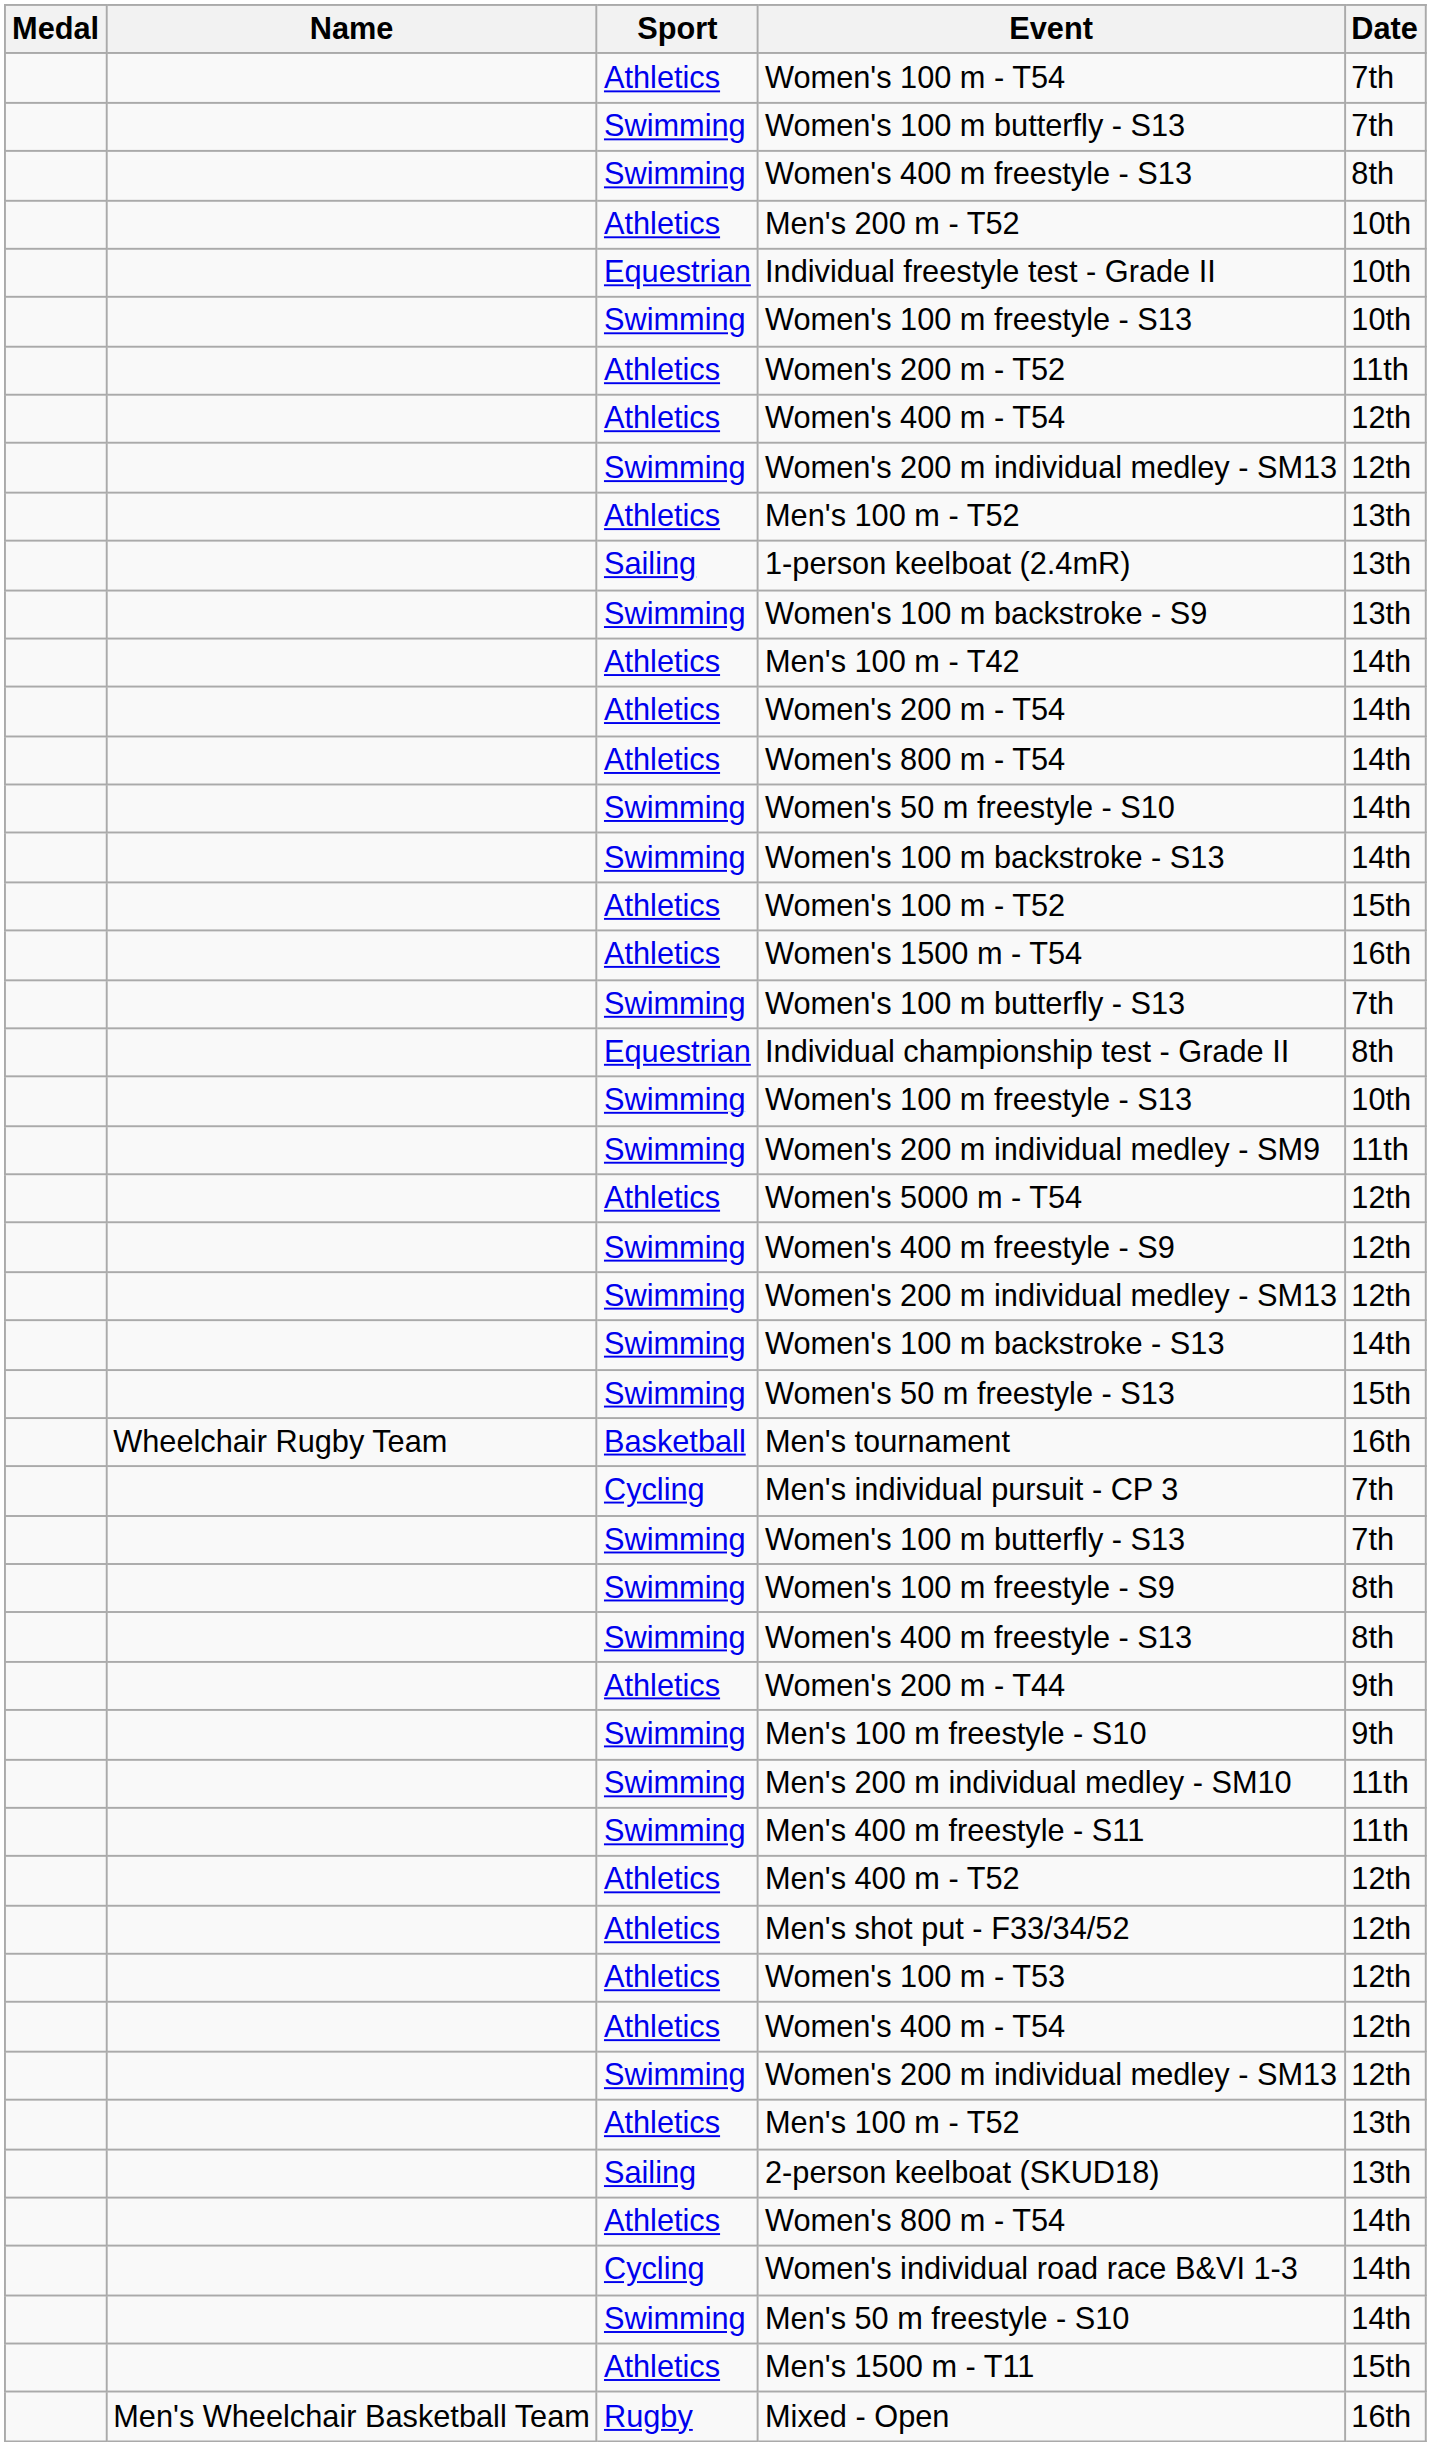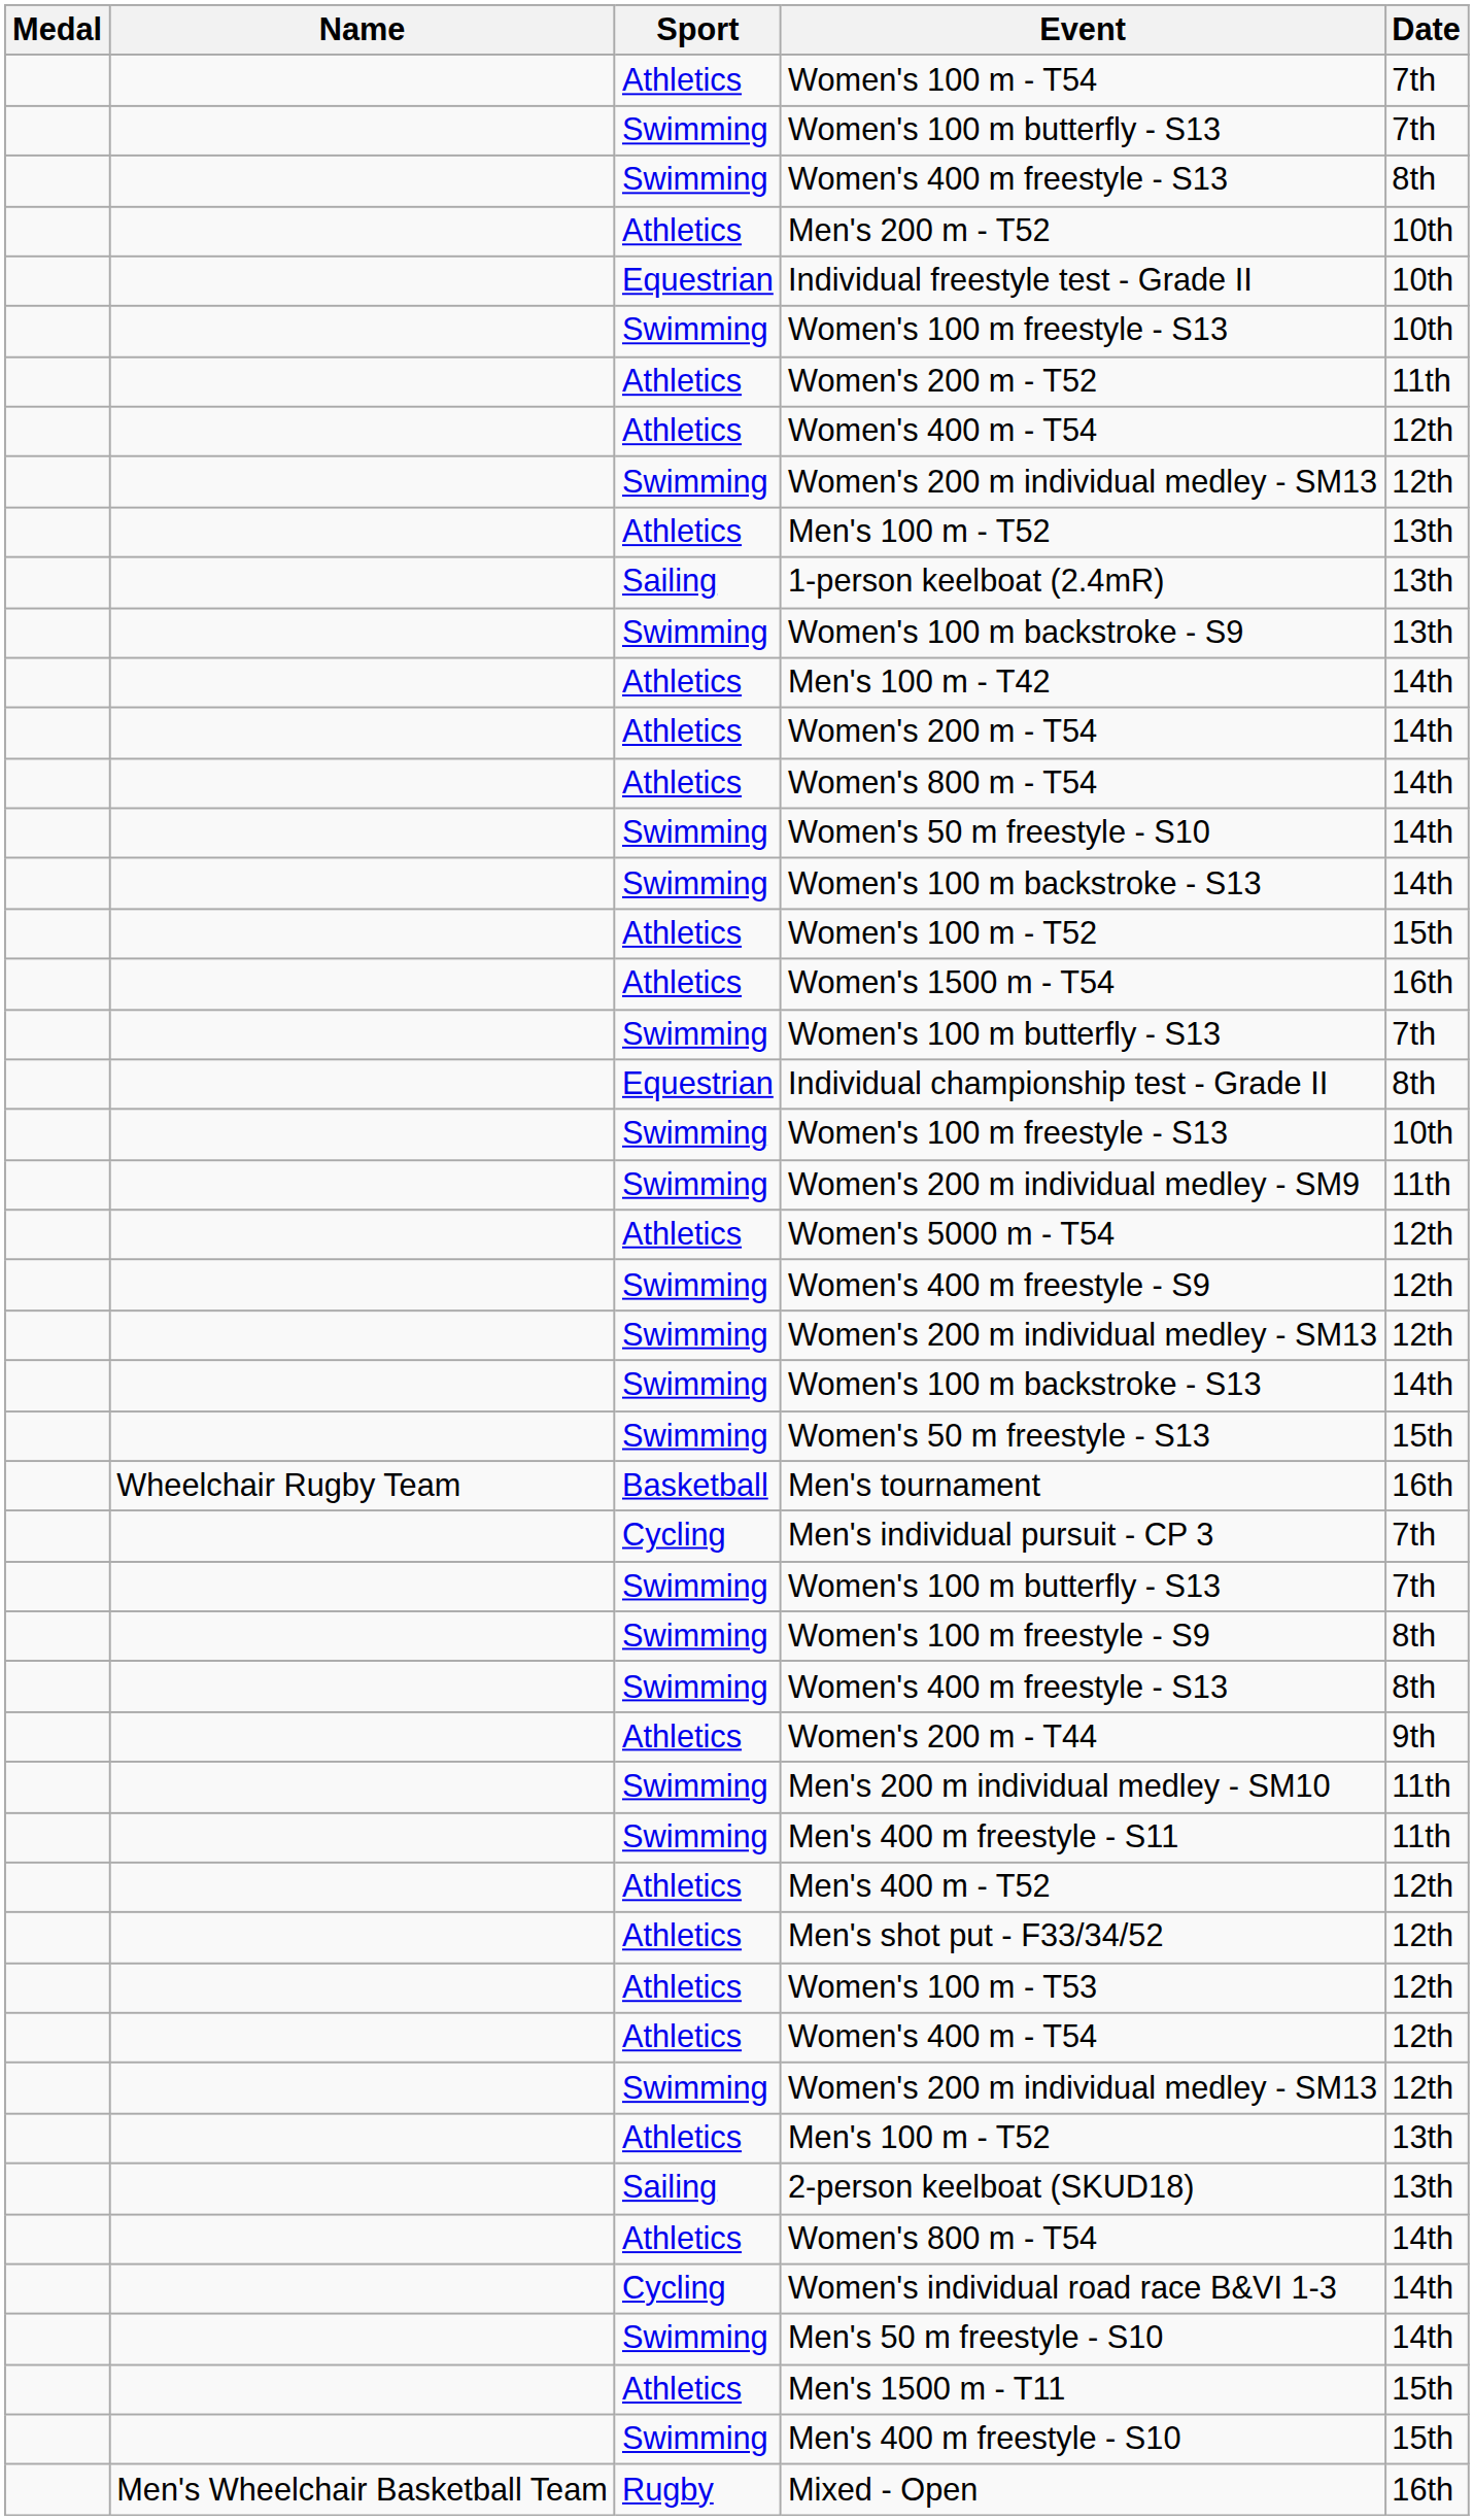- row: Swimming | Men's 100 m freestyle - S10 | 9th
+ row: Swimming | Men's 400 m freestyle - S10 | 15th
